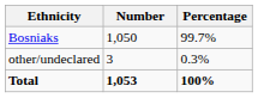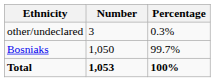rows swapped: Bosniaks <-> other/undeclared
